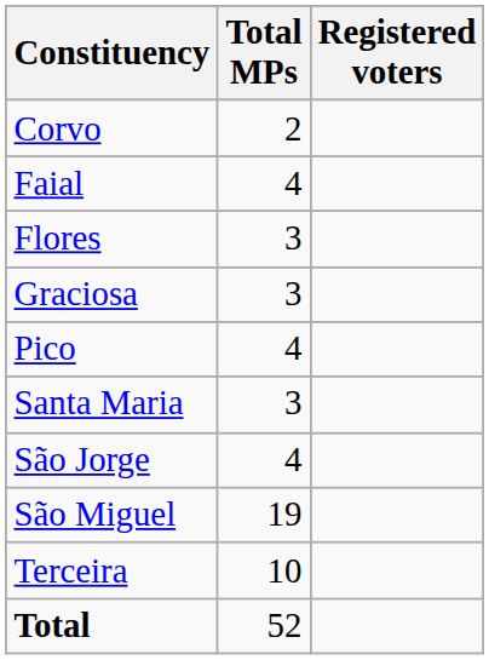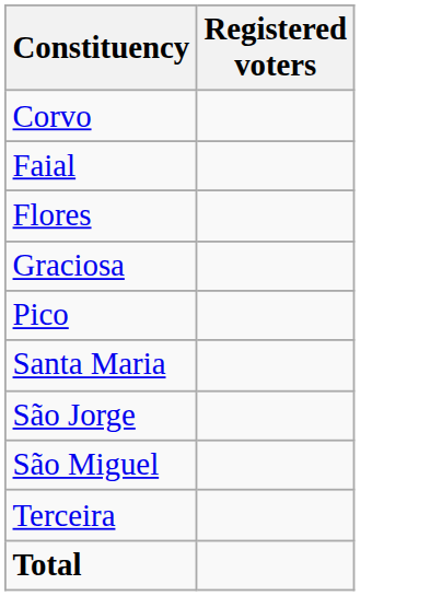- column: Total MPs | 2 | 4 | 3 | 3 | 4 | 3 | 4 | 19 | 10 | 52
